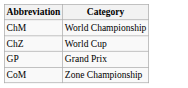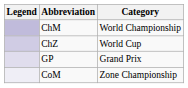+ column: Legend
